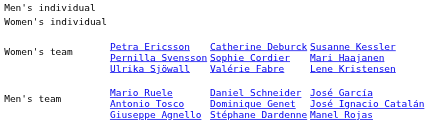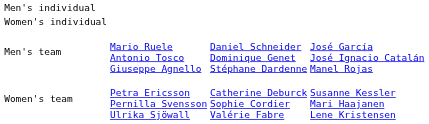rows swapped: Men's team <-> Women's team
